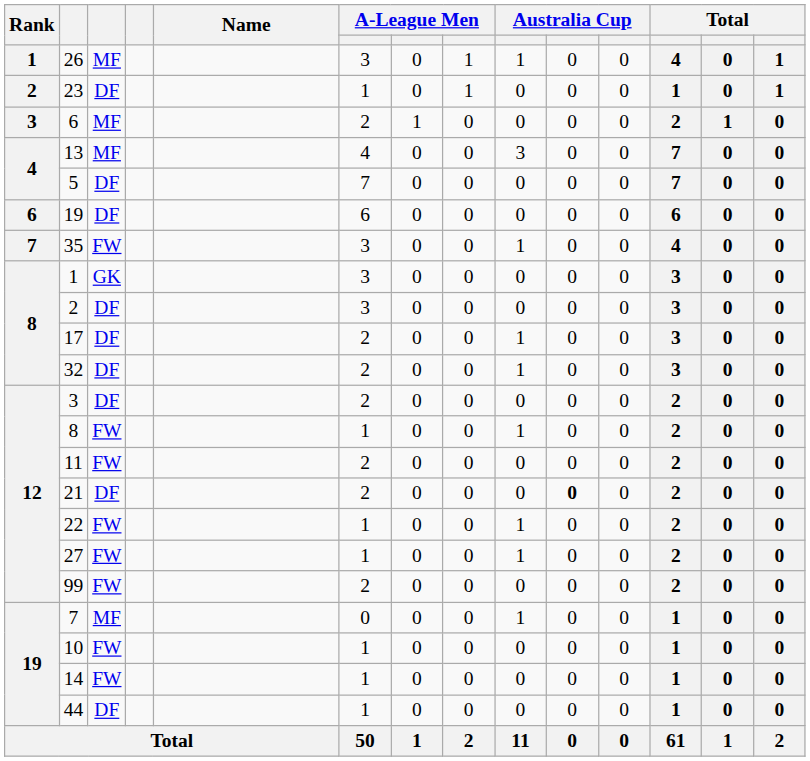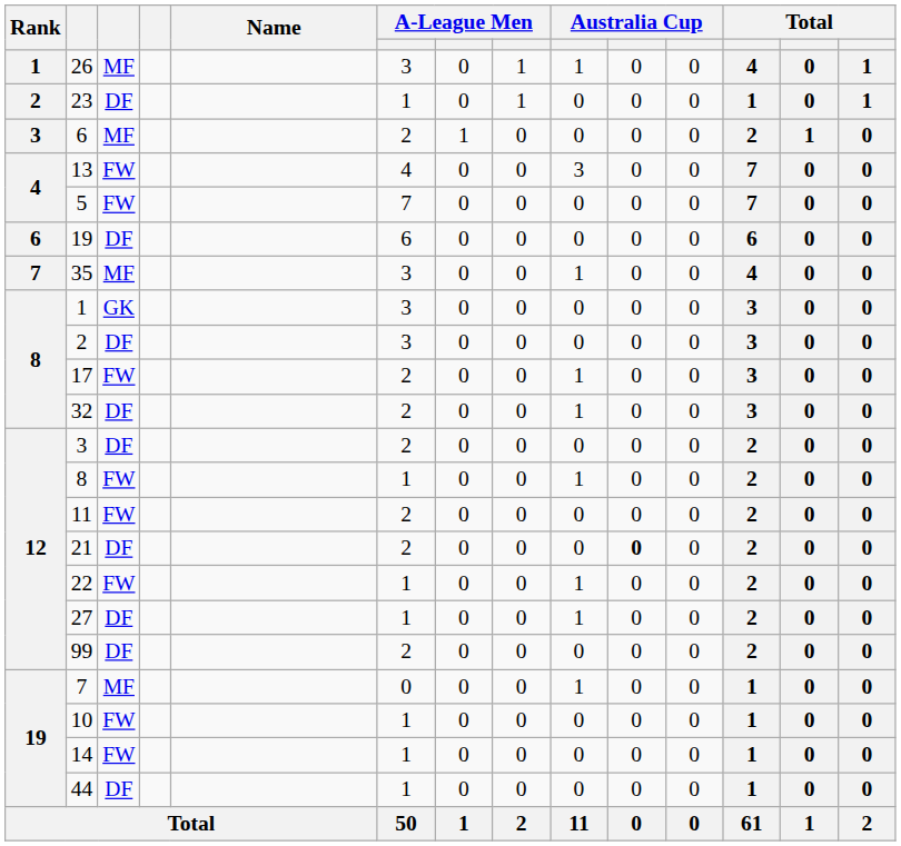13 | column 3: MF -> FW
5 | column 3: DF -> FW
35 | column 3: FW -> MF
17 | column 3: DF -> FW
27 | column 3: FW -> DF
99 | column 3: FW -> DF
